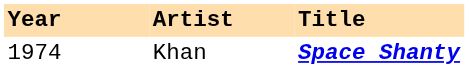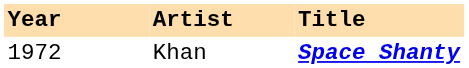Khan | Year: 1974 -> 1972
